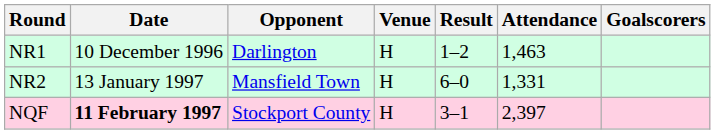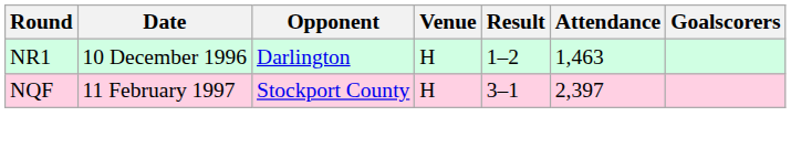- row: NR2 | 13 January 1997 | Mansfield Town | H | 6–0 | 1,331
NQF | Date: bold -> normal
